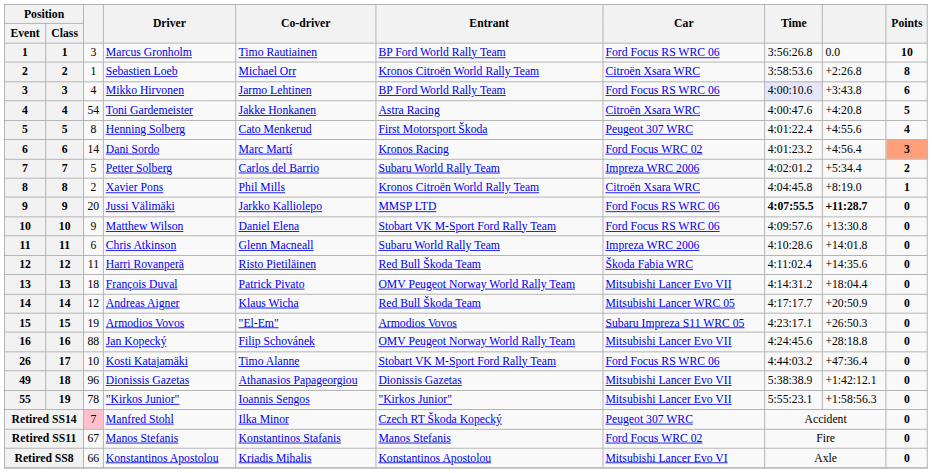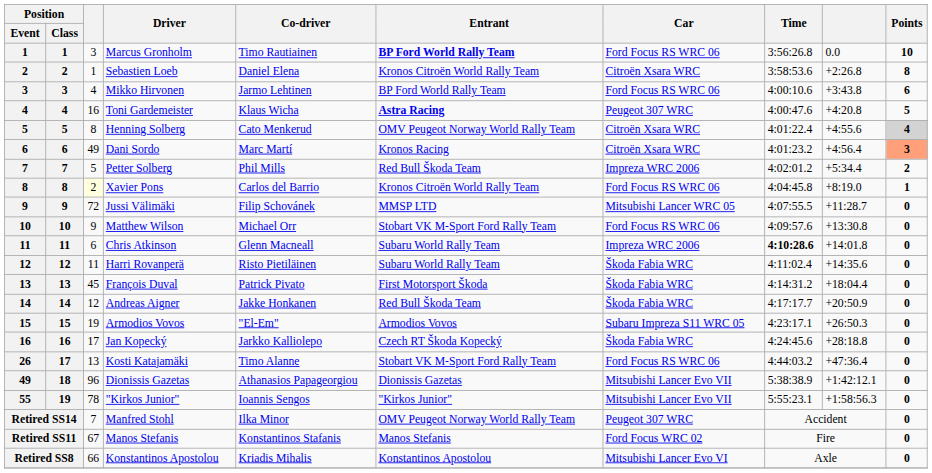Marcus Gronholm | Entrant: normal -> bold
Sebastien Loeb | Co-driver: Michael Orr -> Daniel Elena
Mikko Hirvonen | Time: lavender background -> no background
Toni Gardemeister | column 3: 54 -> 16
Toni Gardemeister | Co-driver: Jakke Honkanen -> Klaus Wicha
Toni Gardemeister | Entrant: normal -> bold
Toni Gardemeister | Car: Citroën Xsara WRC -> Peugeot 307 WRC
Henning Solberg | Entrant: First Motorsport Škoda -> OMV Peugeot Norway World Rally Team
Henning Solberg | Car: Peugeot 307 WRC -> Citroën Xsara WRC
Henning Solberg | Points: no background -> lightgrey background
Dani Sordo | column 3: 14 -> 49
Dani Sordo | Car: Ford Focus WRC 02 -> Citroën Xsara WRC
Petter Solberg | Co-driver: Carlos del Barrio -> Phil Mills
Petter Solberg | Entrant: Subaru World Rally Team -> Red Bull Škoda Team
Xavier Pons | column 3: no background -> lightyellow background
Xavier Pons | Co-driver: Phil Mills -> Carlos del Barrio
Xavier Pons | Car: Citroën Xsara WRC -> Ford Focus RS WRC 06
Jussi Välimäki | column 3: 20 -> 72
Jussi Välimäki | Co-driver: Jarkko Kalliolepo -> Filip Schovánek
Jussi Välimäki | Car: Ford Focus RS WRC 06 -> Mitsubishi Lancer WRC 05
Jussi Välimäki | Time: bold -> normal
Jussi Välimäki | column 9: bold -> normal
Matthew Wilson | Co-driver: Daniel Elena -> Michael Orr
Chris Atkinson | Time: normal -> bold
Harri Rovanperä | Entrant: Red Bull Škoda Team -> Subaru World Rally Team
François Duval | column 3: 18 -> 45
François Duval | Entrant: OMV Peugeot Norway World Rally Team -> First Motorsport Škoda
François Duval | Car: Mitsubishi Lancer Evo VII -> Škoda Fabia WRC
Andreas Aigner | Co-driver: Klaus Wicha -> Jakke Honkanen
Andreas Aigner | Car: Mitsubishi Lancer WRC 05 -> Škoda Fabia WRC
Jan Kopecký | column 3: 88 -> 17
Jan Kopecký | Co-driver: Filip Schovánek -> Jarkko Kalliolepo
Jan Kopecký | Entrant: OMV Peugeot Norway World Rally Team -> Czech RT Škoda Kopecký
Jan Kopecký | Car: Mitsubishi Lancer Evo VII -> Škoda Fabia WRC
Kosti Katajamäki | column 3: 10 -> 13
Manfred Stohl | column 3: pink background -> no background
Manfred Stohl | Entrant: Czech RT Škoda Kopecký -> OMV Peugeot Norway World Rally Team
